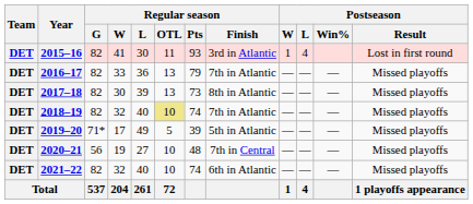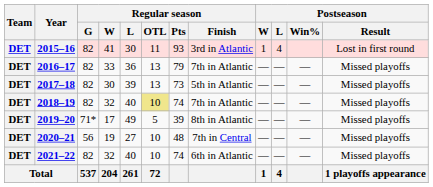2017–18 | Regular season / Finish: 8th in Atlantic -> 5th in Atlantic
2019–20 | Regular season / Finish: 5th in Atlantic -> 8th in Atlantic
